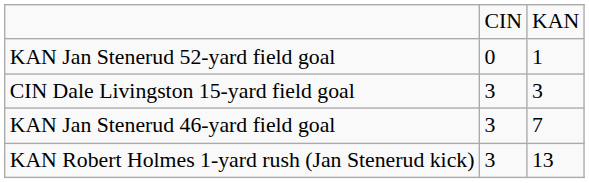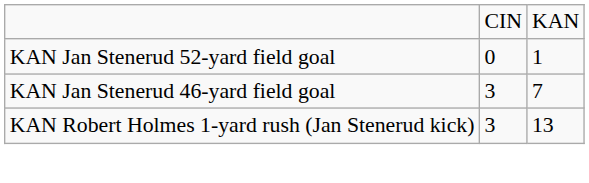- row: CIN Dale Livingston 15-yard field goal | 3 | 3
